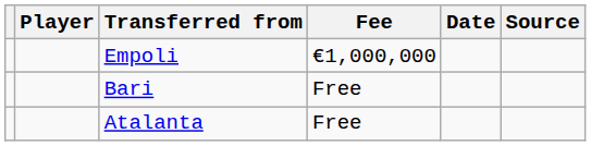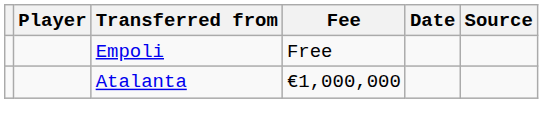Empoli | Fee: €1,000,000 -> Free
- row: Bari | Free
Atalanta | Fee: Free -> €1,000,000
